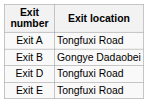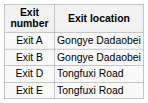Exit A | Exit location: Tongfuxi Road -> Gongye Dadaobei
